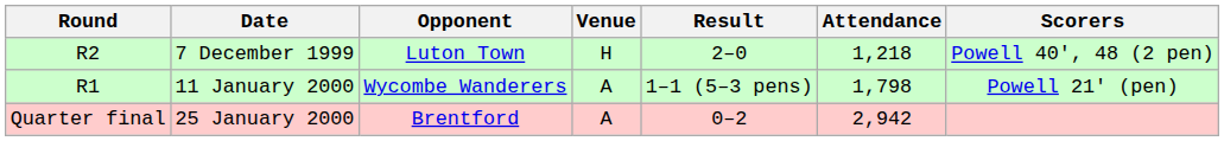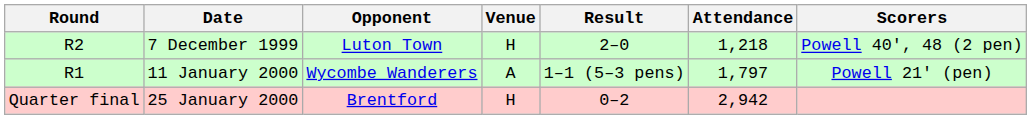11 January 2000 | Attendance: 1,798 -> 1,797
25 January 2000 | Venue: A -> H
